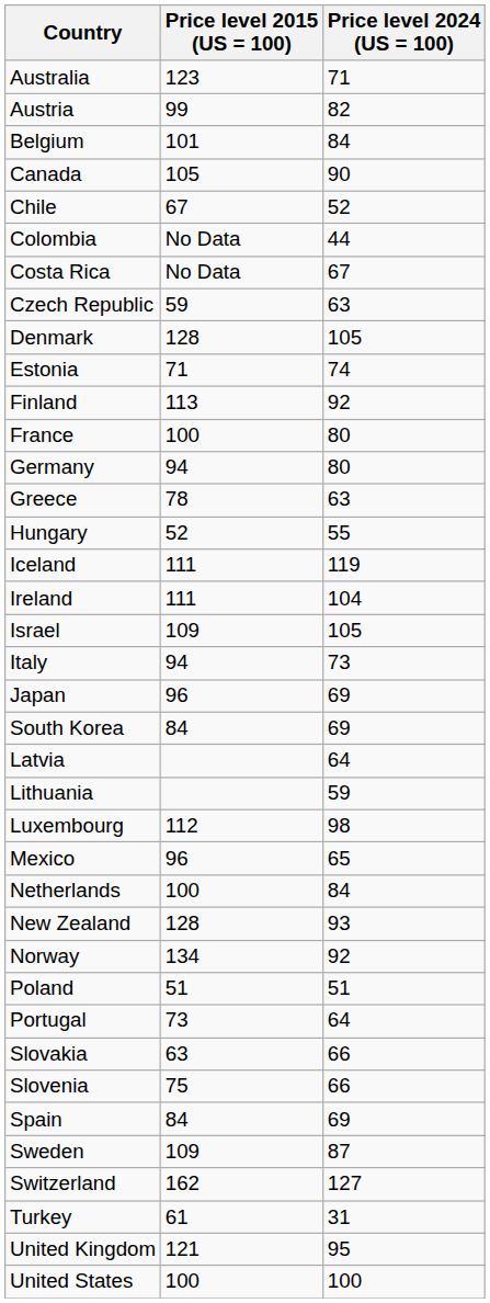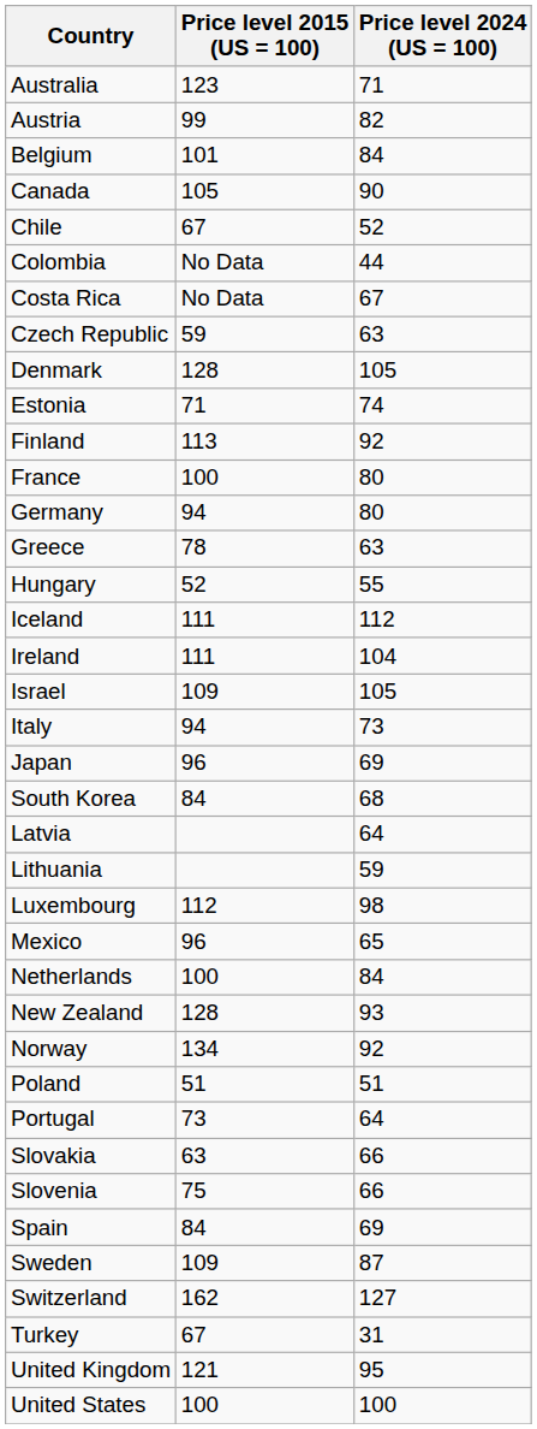Iceland | Price level 2024 (US = 100): 119 -> 112
South Korea | Price level 2024 (US = 100): 69 -> 68
Turkey | Price level 2015 (US = 100): 61 -> 67
